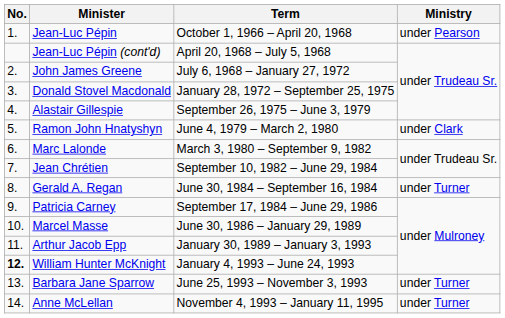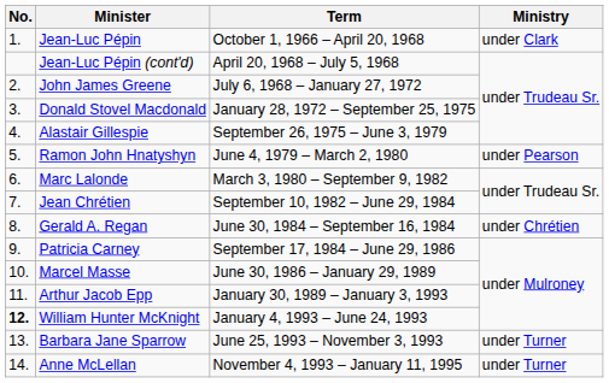Jean-Luc Pépin | Ministry: under Pearson -> under Clark
Ramon John Hnatyshyn | Ministry: under Clark -> under Pearson
Gerald A. Regan | Ministry: under Turner -> under Chrétien
